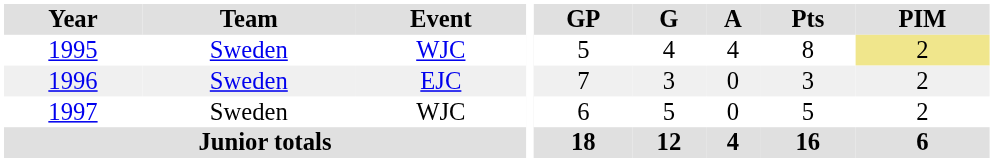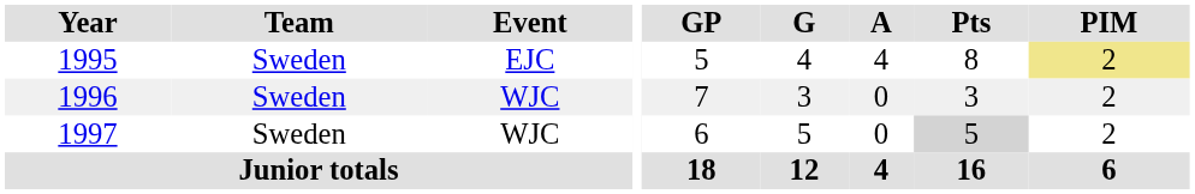1995 | Event: WJC -> EJC
1996 | Event: EJC -> WJC
1997 | Pts: no background -> lightgrey background
